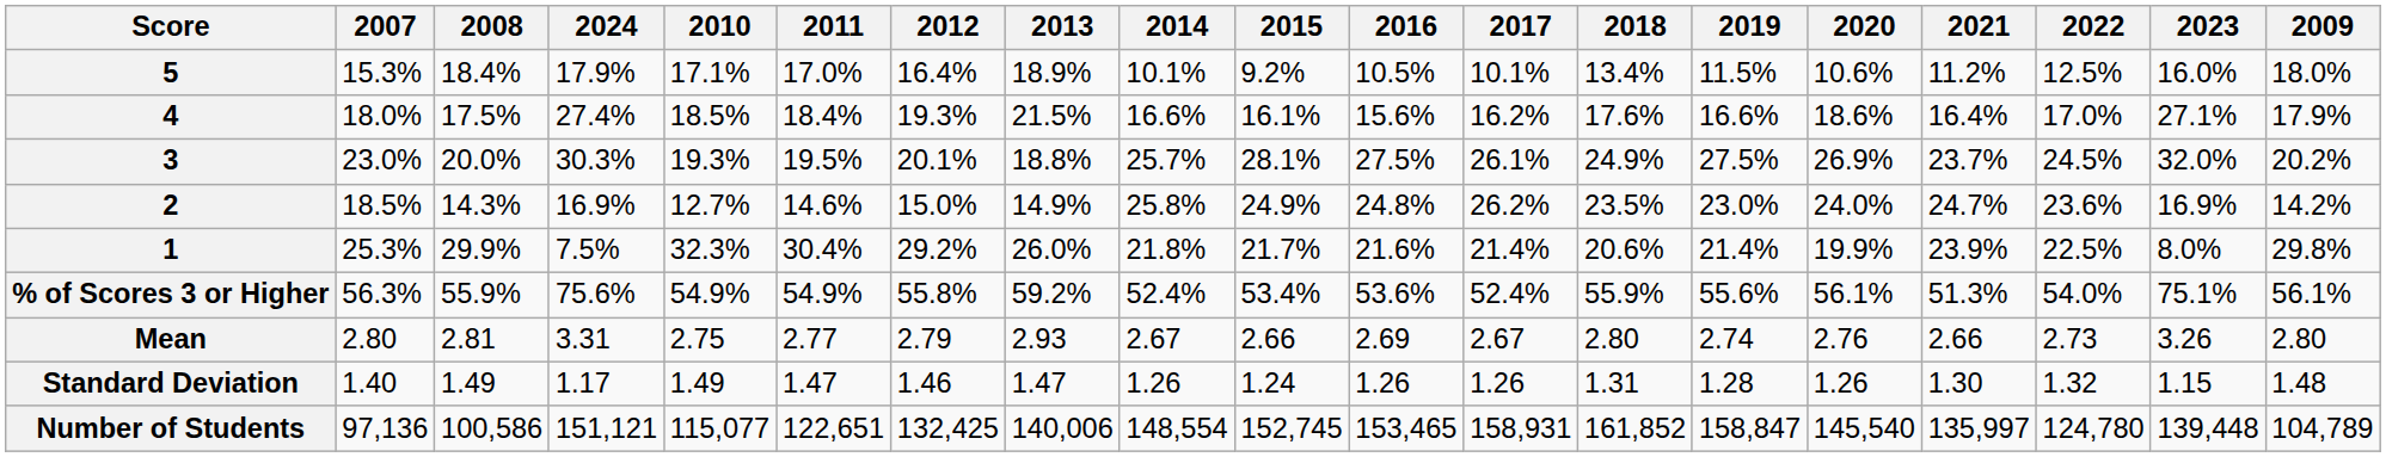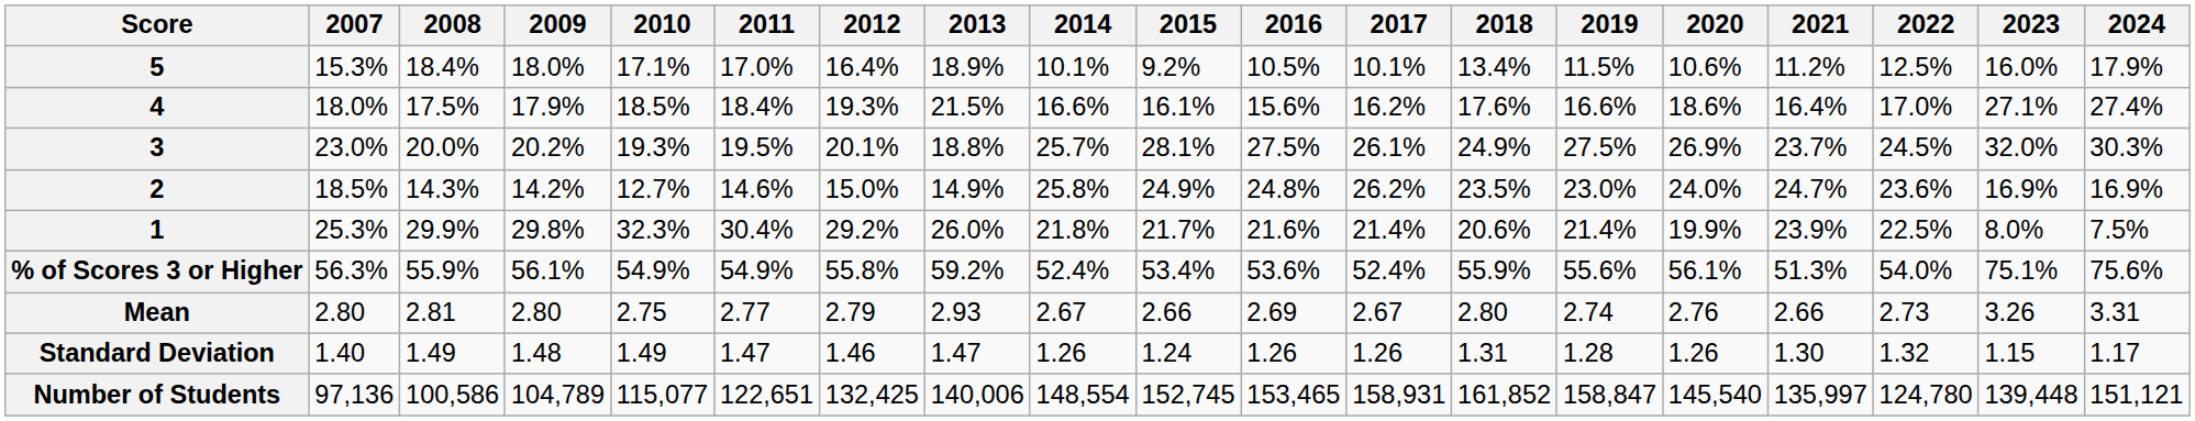columns swapped: 2009 <-> 2024
